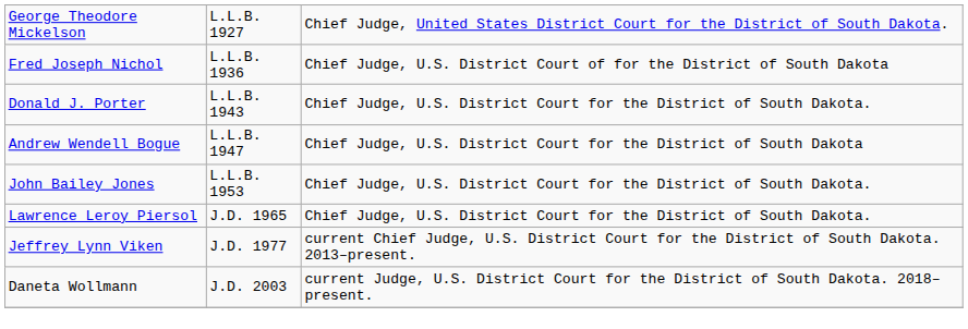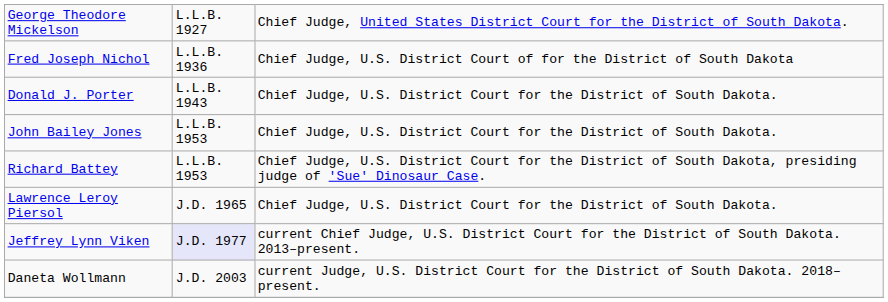- row: Andrew Wendell Bogue | L.L.B. 1947 | Chief Judge, U.S. District Court for the District of South Dakota
+ row: Richard Battey | L.L.B. 1953 | Chief Judge, U.S. District Court for the District of South Dakota, presiding judge of 'Sue' Dinosaur Case.
Jeffrey Lynn Viken | column 2: no background -> lavender background
